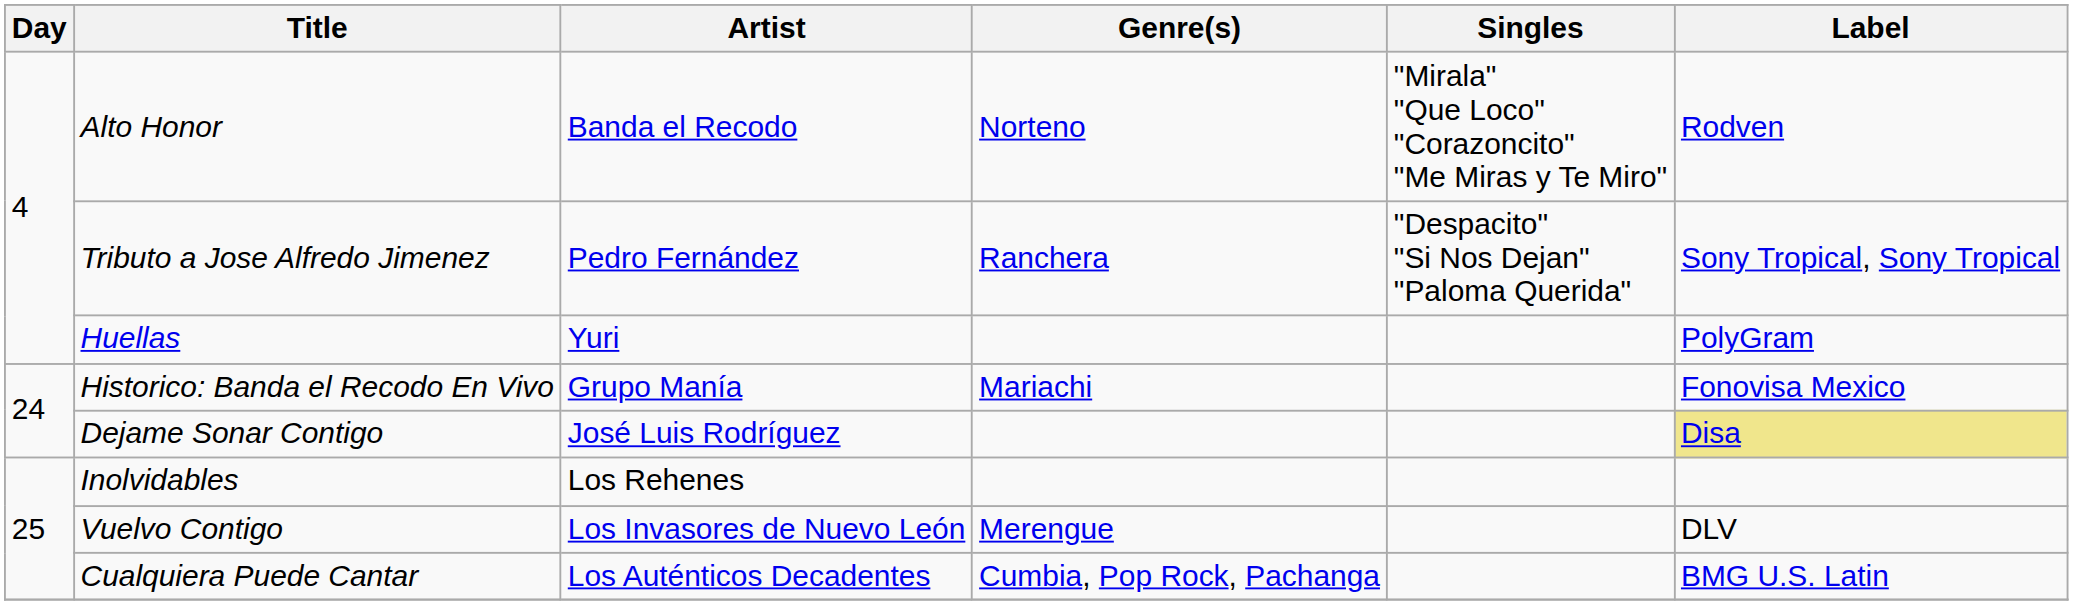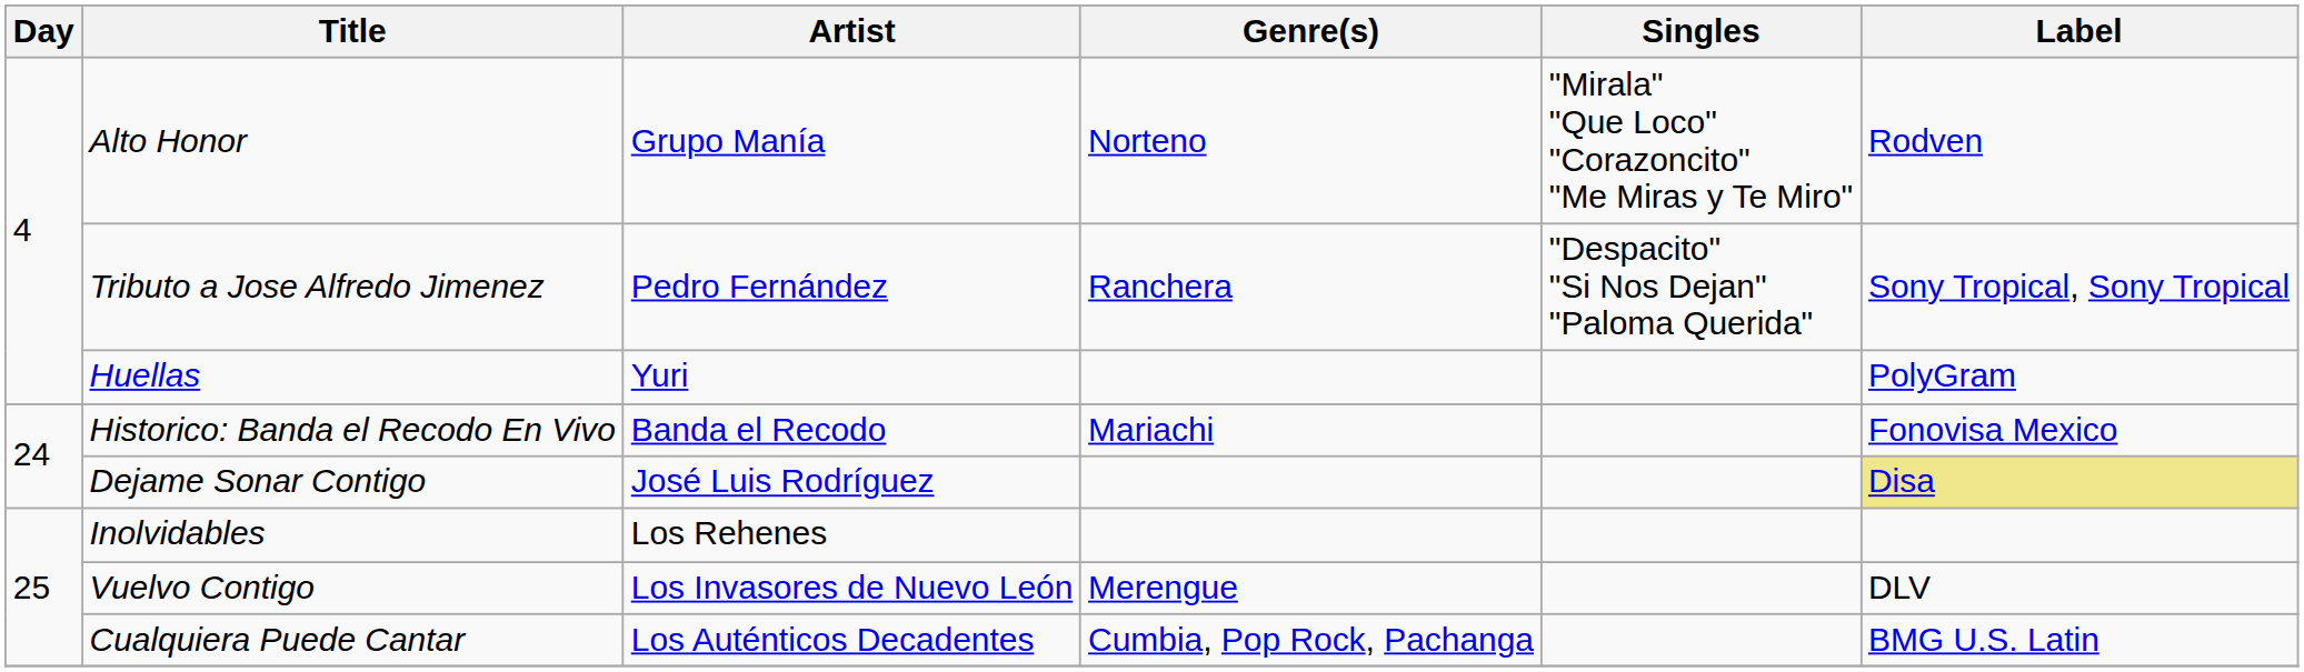Alto Honor | Artist: Banda el Recodo -> Grupo Manía
Historico: Banda el Recodo En Vivo | Artist: Grupo Manía -> Banda el Recodo
